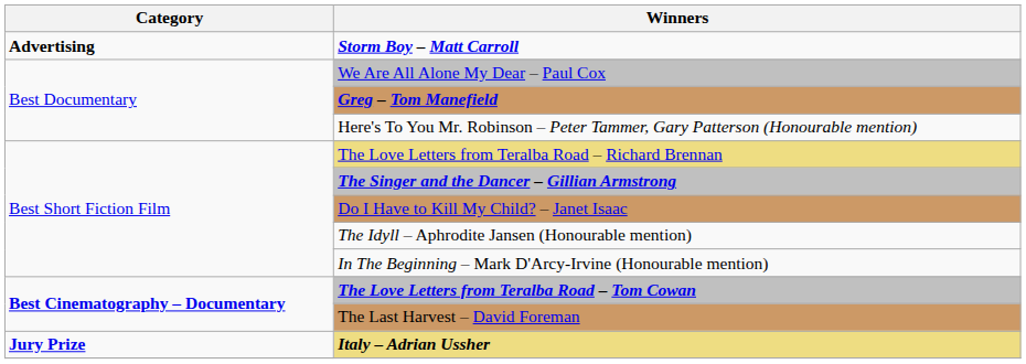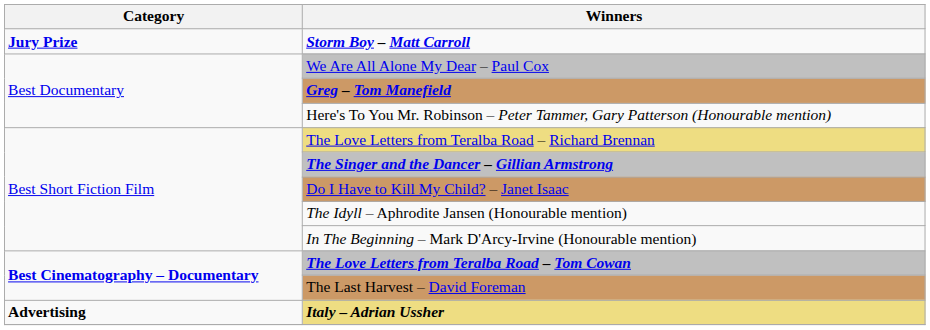Storm Boy – Matt Carroll | Category: Advertising -> Jury Prize
Italy – Adrian Ussher | Category: Jury Prize -> Advertising
